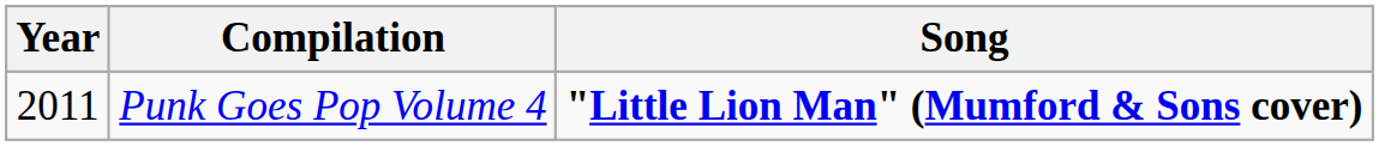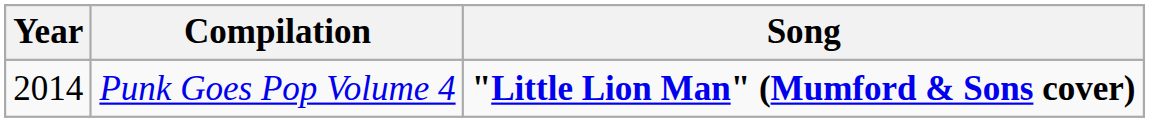Punk Goes Pop Volume 4 | Year: 2011 -> 2014
